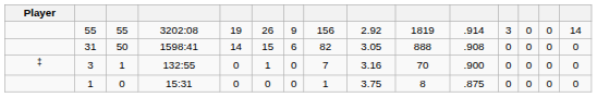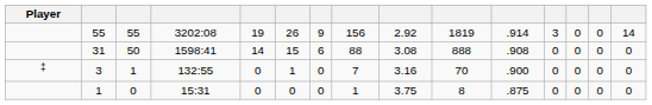31 | column 8: 82 -> 88
31 | column 9: 3.05 -> 3.08
